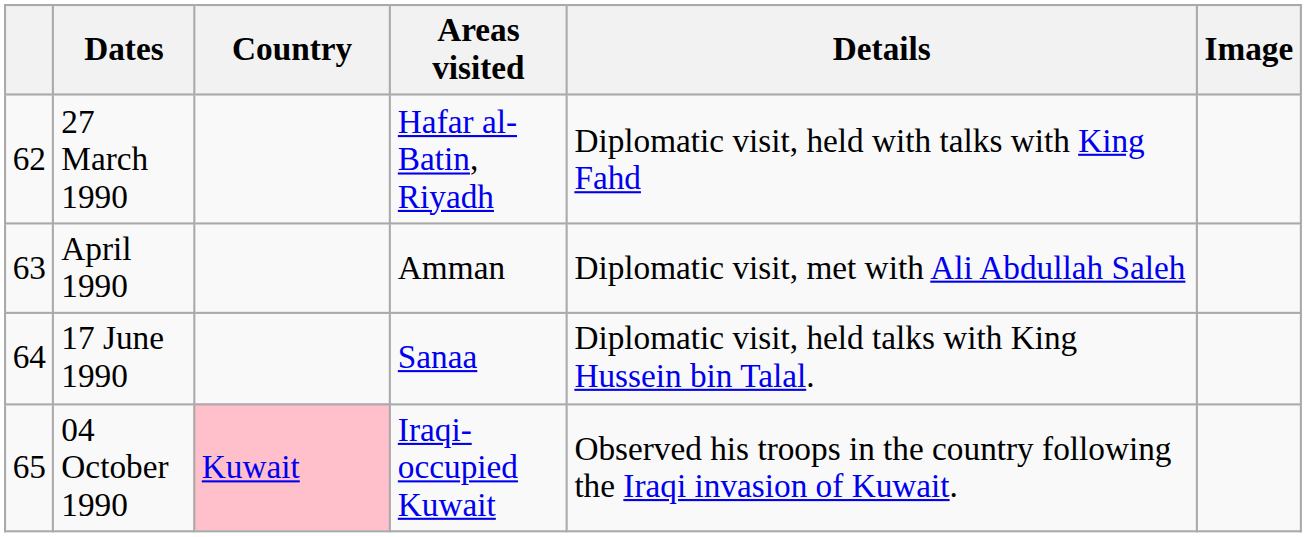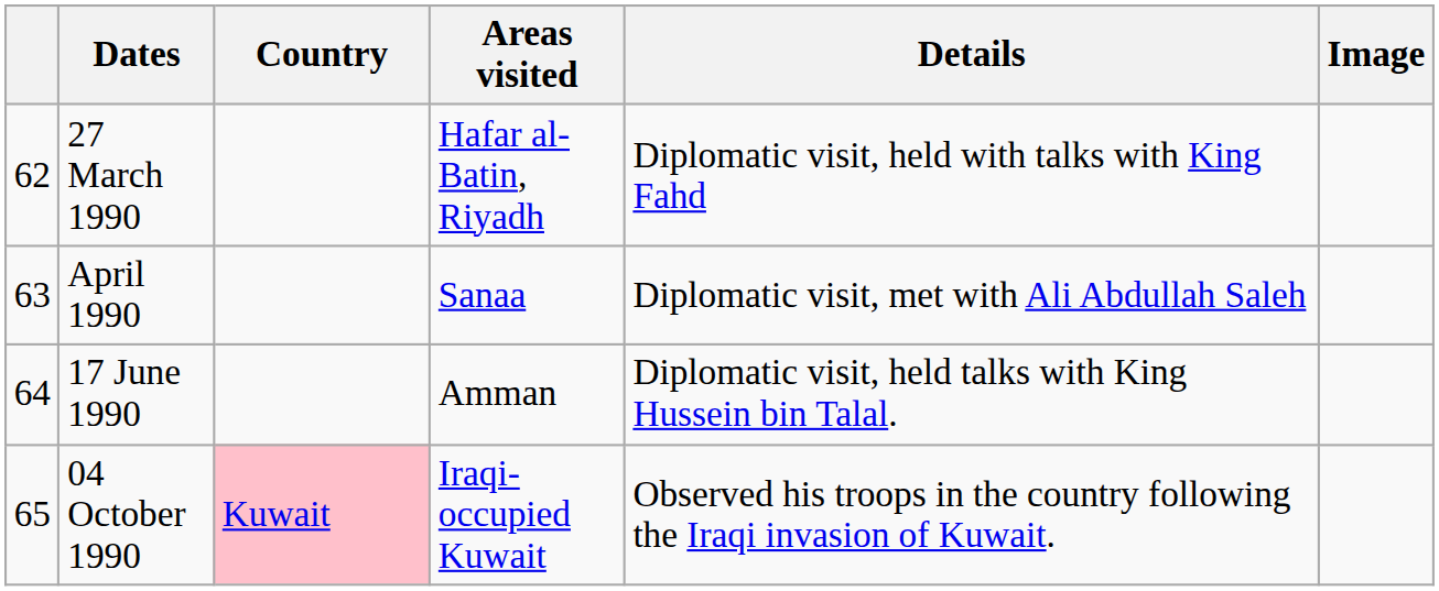April 1990 | Areas visited: Amman -> Sanaa
17 June 1990 | Areas visited: Sanaa -> Amman
